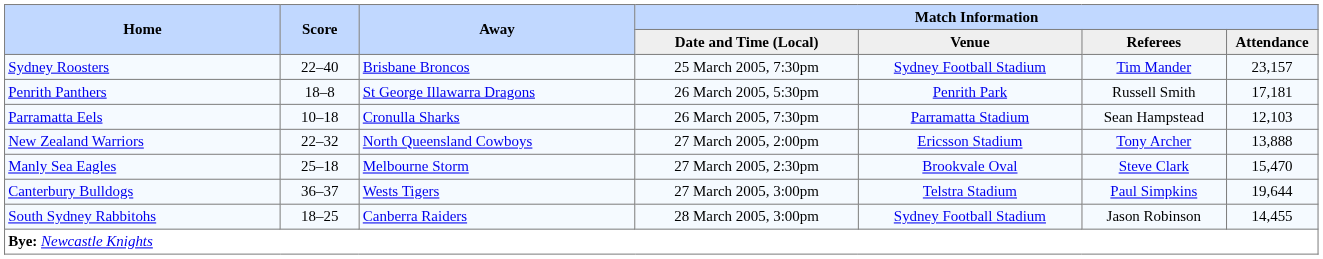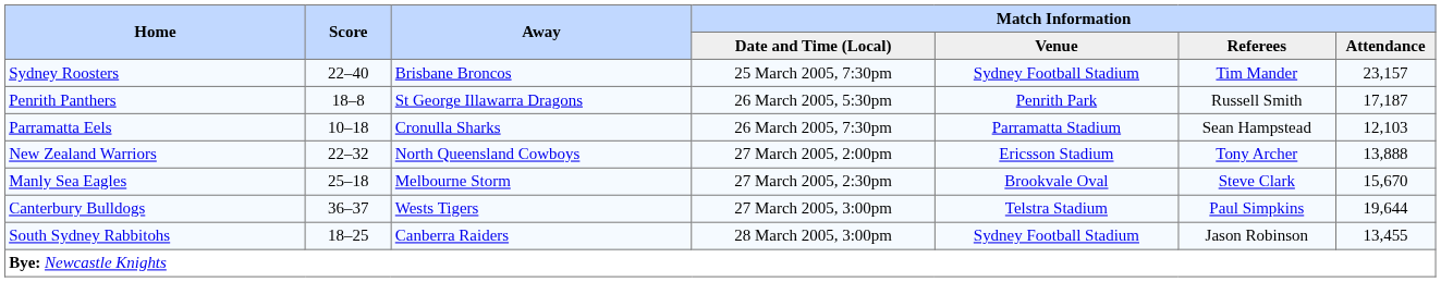Penrith Panthers | Match Information / Attendance: 17,181 -> 17,187
Manly Sea Eagles | Match Information / Attendance: 15,470 -> 15,670
South Sydney Rabbitohs | Match Information / Attendance: 14,455 -> 13,455
